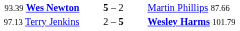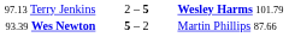rows swapped: 97.13 Terry Jenkins <-> 93.39 Wes Newton
